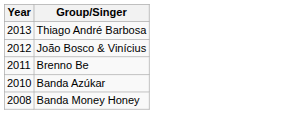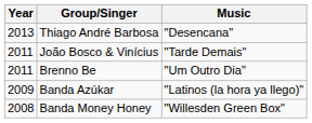+ column: Music | "Desencana" | "Tarde Demais" | "Um Outro Dia" | "Latinos (la hora ya llego)" | "Willesden Green Box"
João Bosco & Vinícius | Year: 2012 -> 2011
Banda Azúkar | Year: 2010 -> 2009
